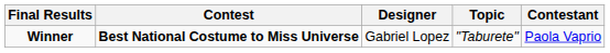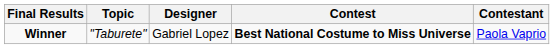columns swapped: Contest <-> Topic
